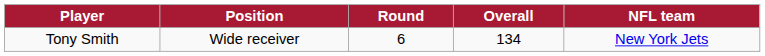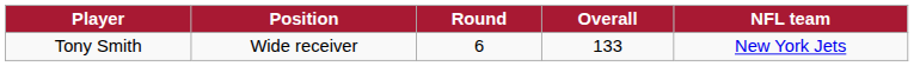Tony Smith | Overall: 134 -> 133
